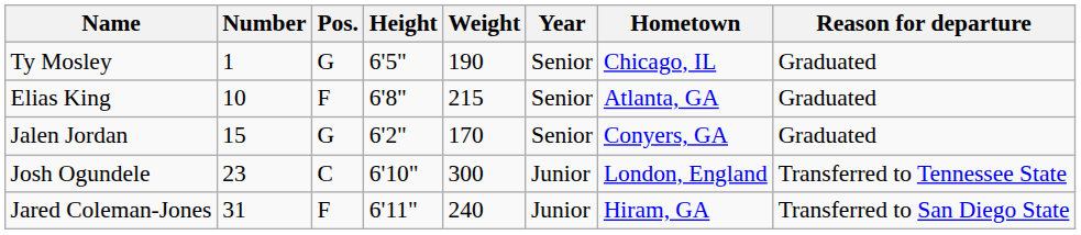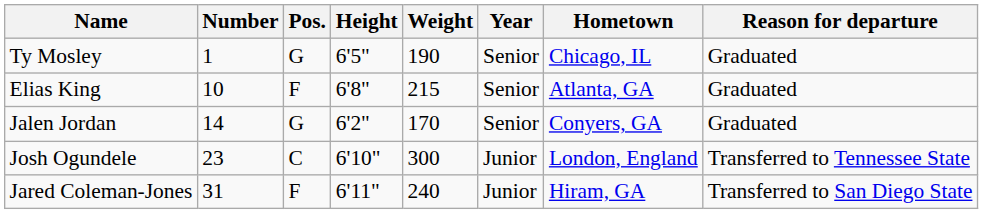Jalen Jordan | Number: 15 -> 14
